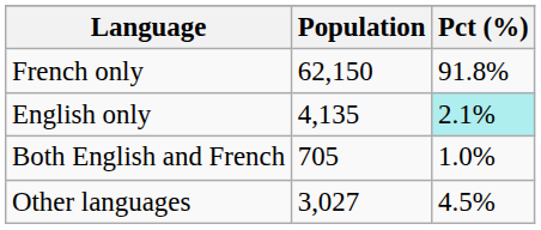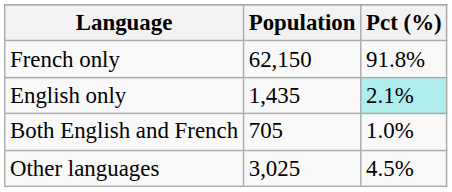English only | Population: 4,135 -> 1,435
Other languages | Population: 3,027 -> 3,025
